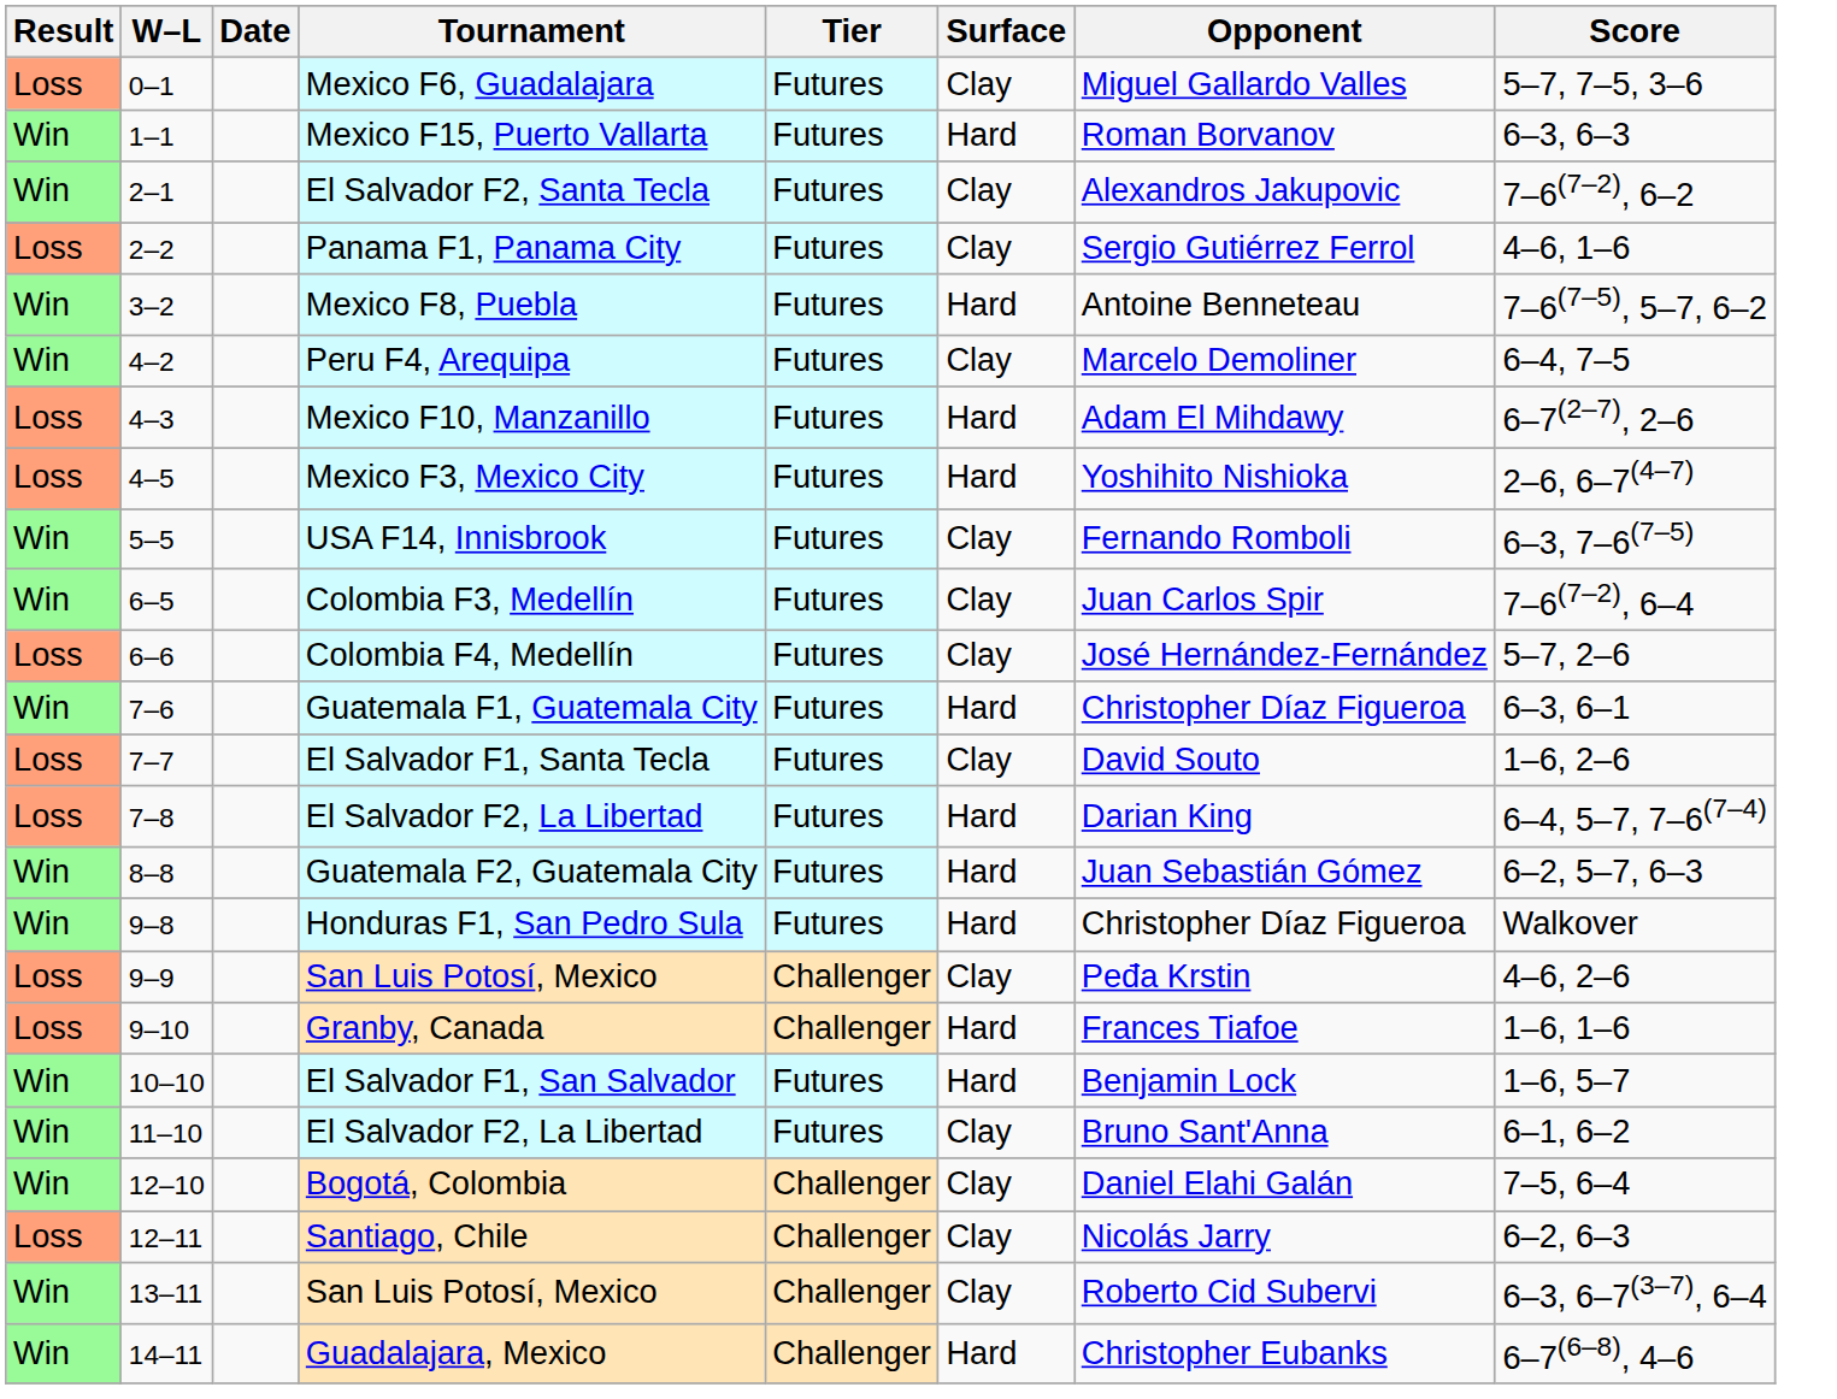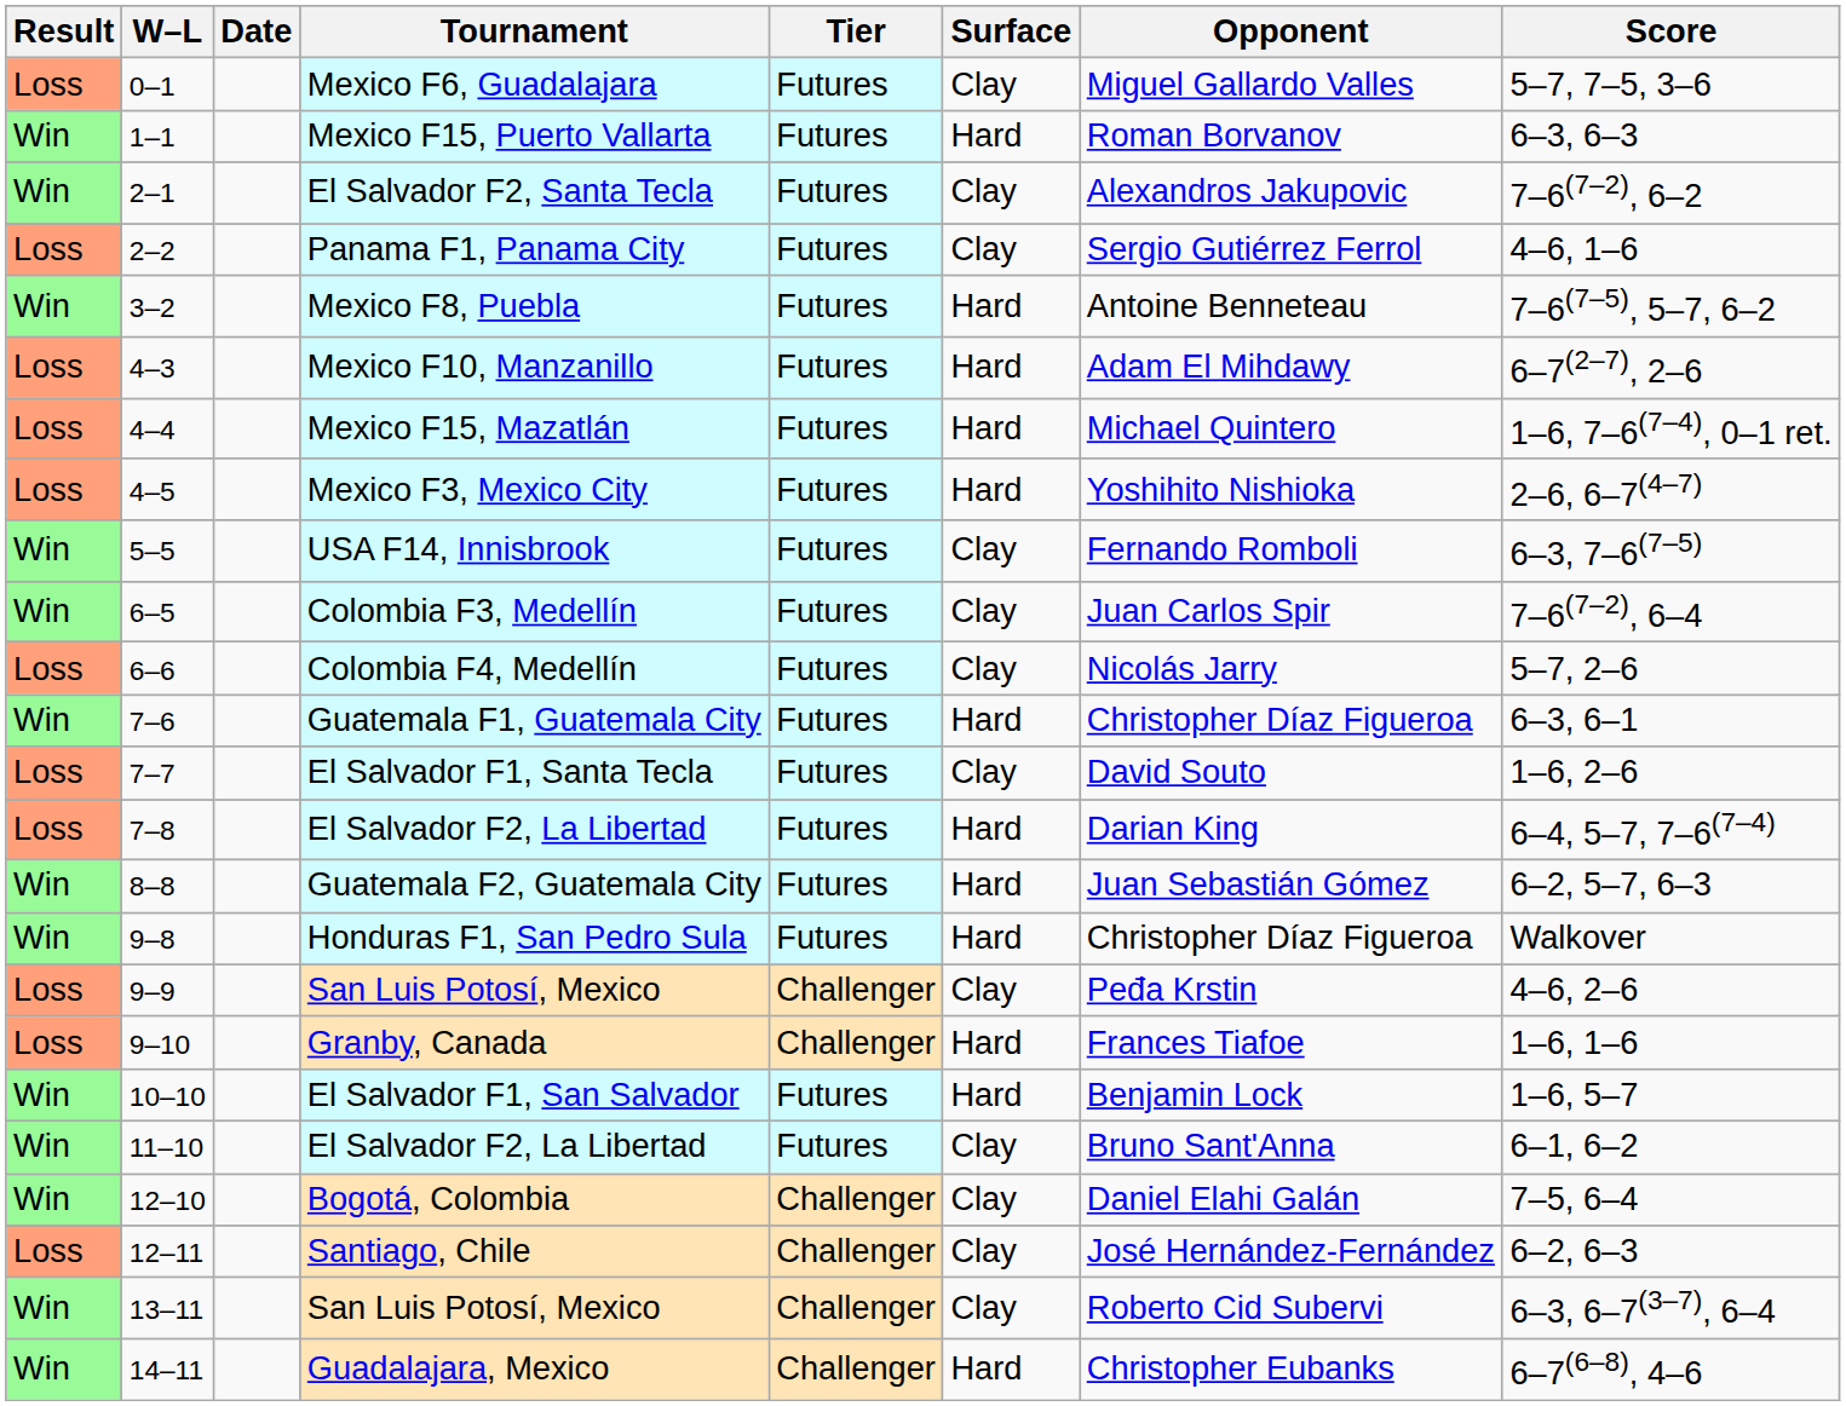- row: Win | 4–2 | Peru F4, Arequipa | Futures | Clay | Marcelo Demoliner | 6–4, 7–5
+ row: Loss | 4–4 | Mexico F15, Mazatlán | Futures | Hard | Michael Quintero | 1–6, 7–6(7–4), 0–1 ret.
Colombia F4, Medellín | Opponent: José Hernández-Fernández -> Nicolás Jarry
Santiago, Chile | Opponent: Nicolás Jarry -> José Hernández-Fernández
